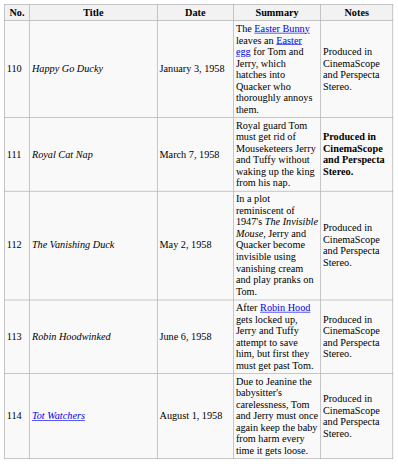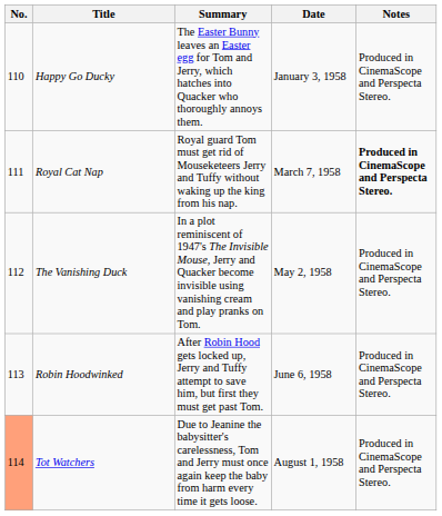columns swapped: Date <-> Summary
Tot Watchers | No.: no background -> lightsalmon background
